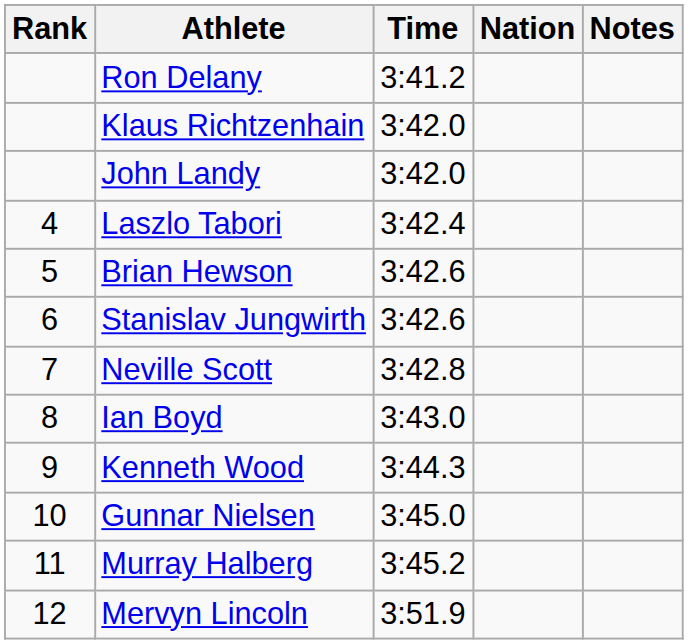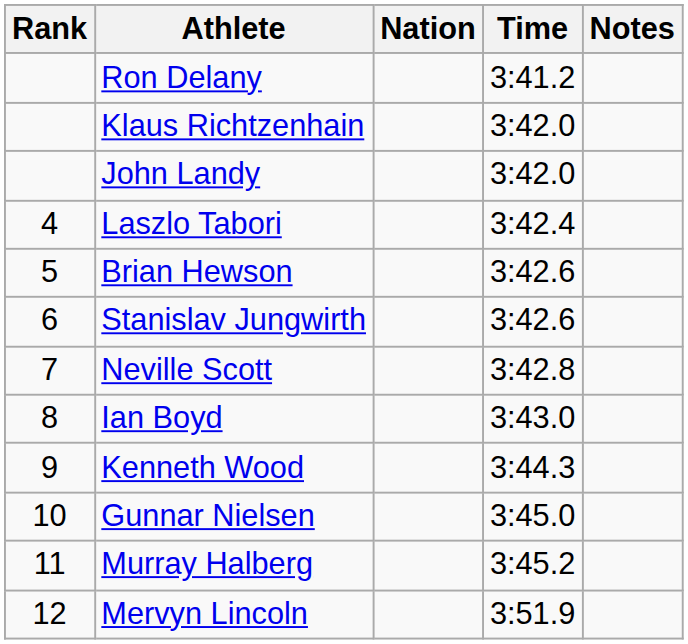columns swapped: Nation <-> Time
